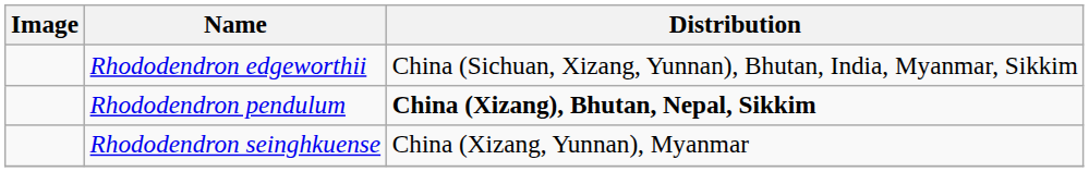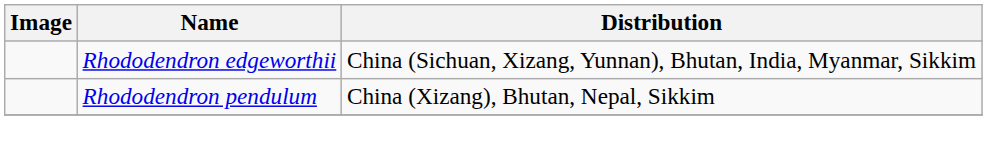Rhododendron pendulum | Distribution: bold -> normal
- row: Rhododendron seinghkuense | China (Xizang, Yunnan), Myanmar
